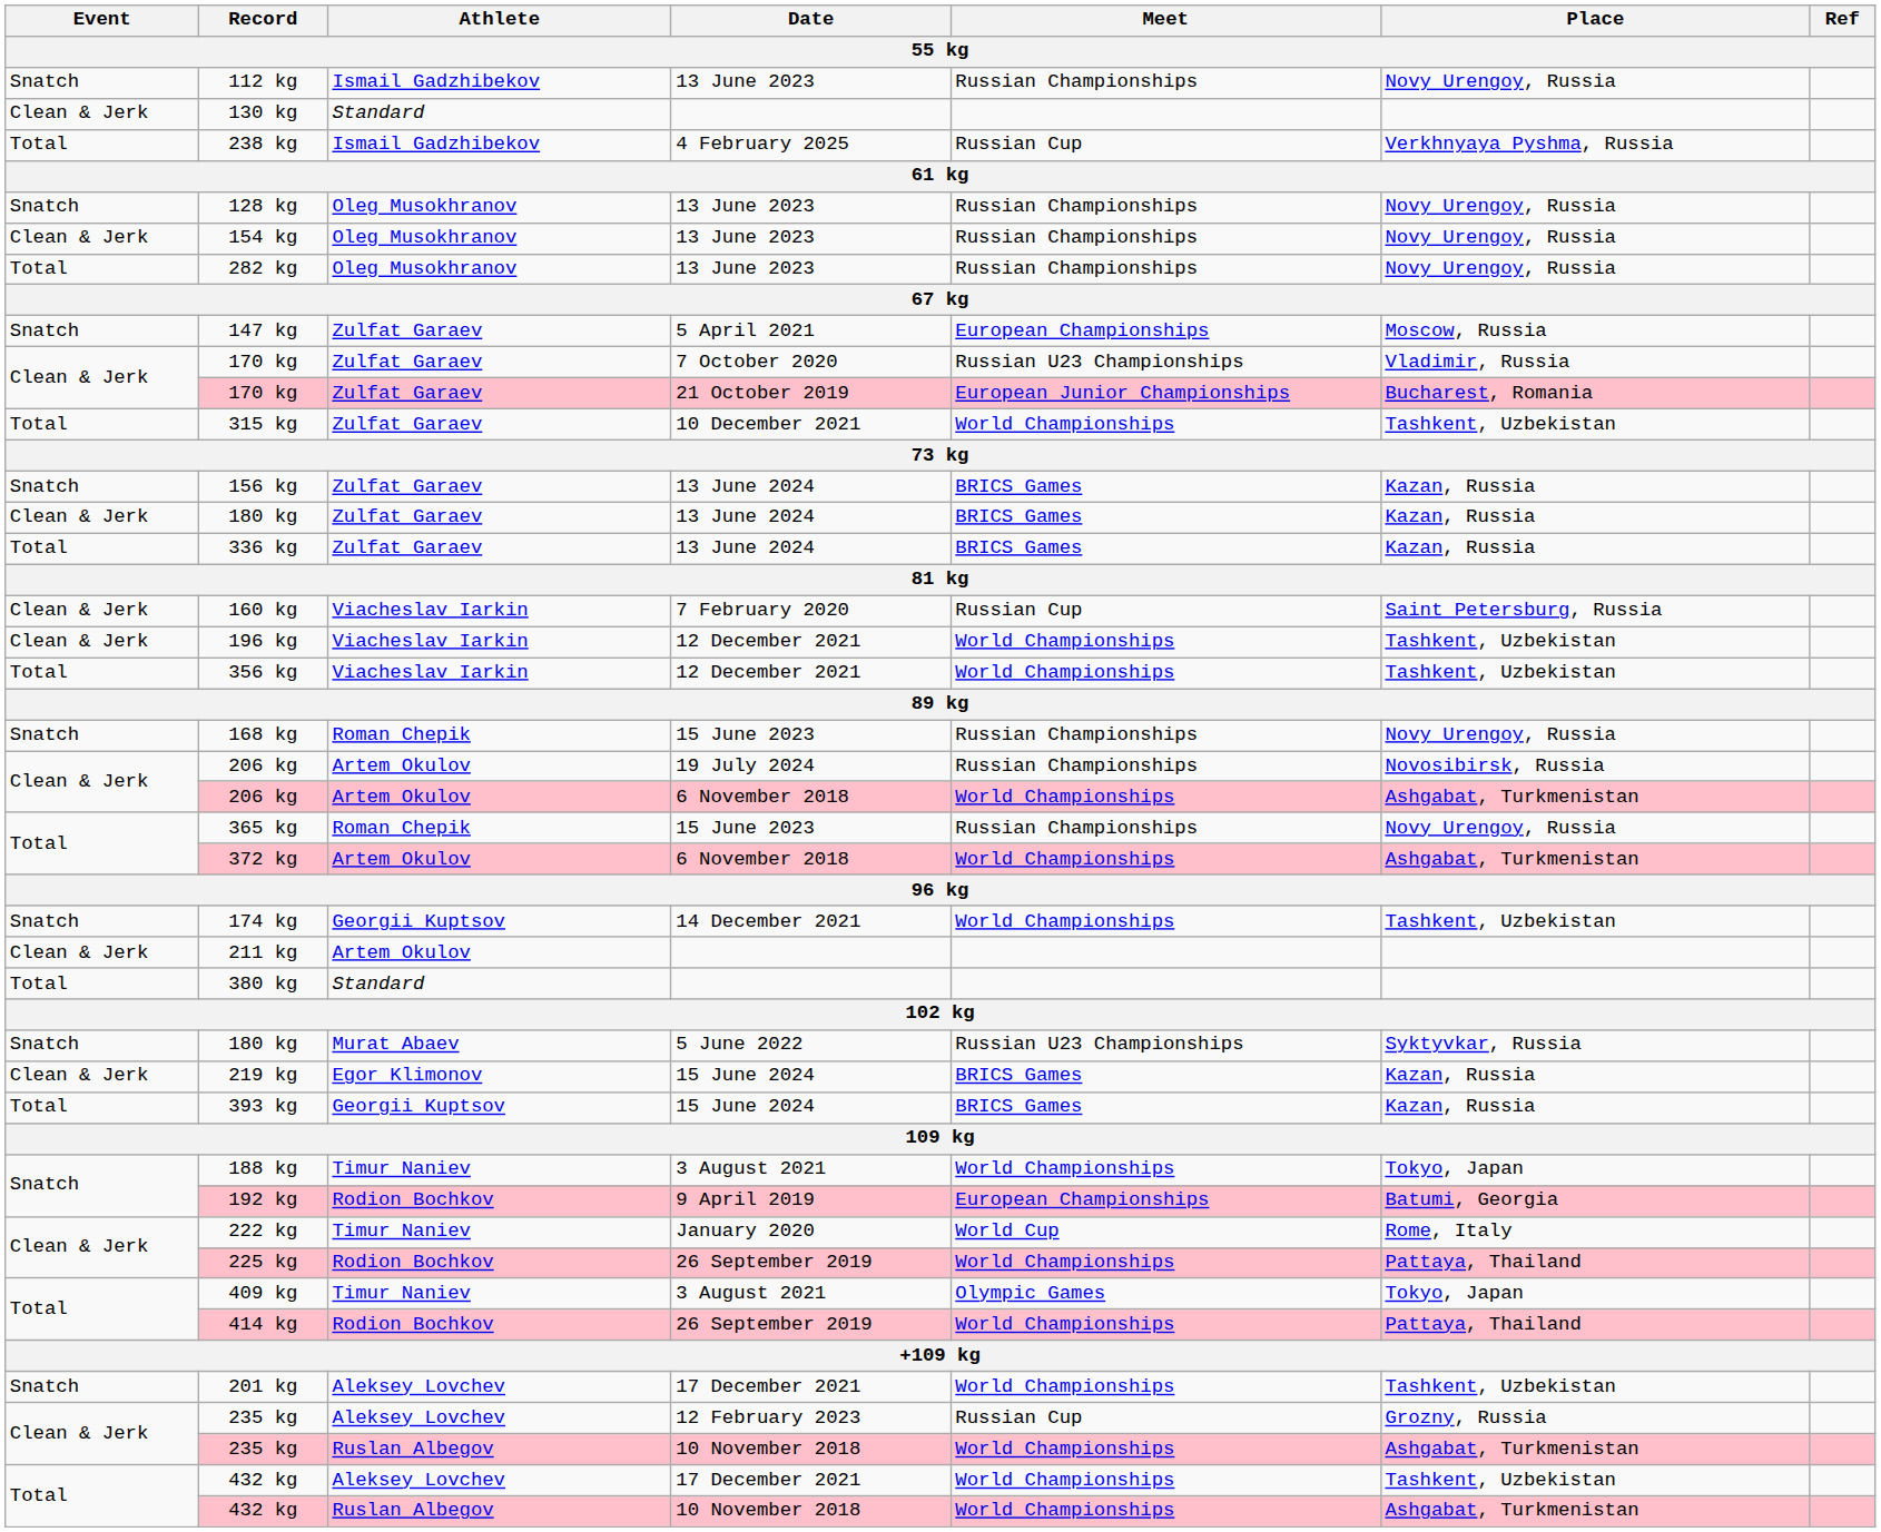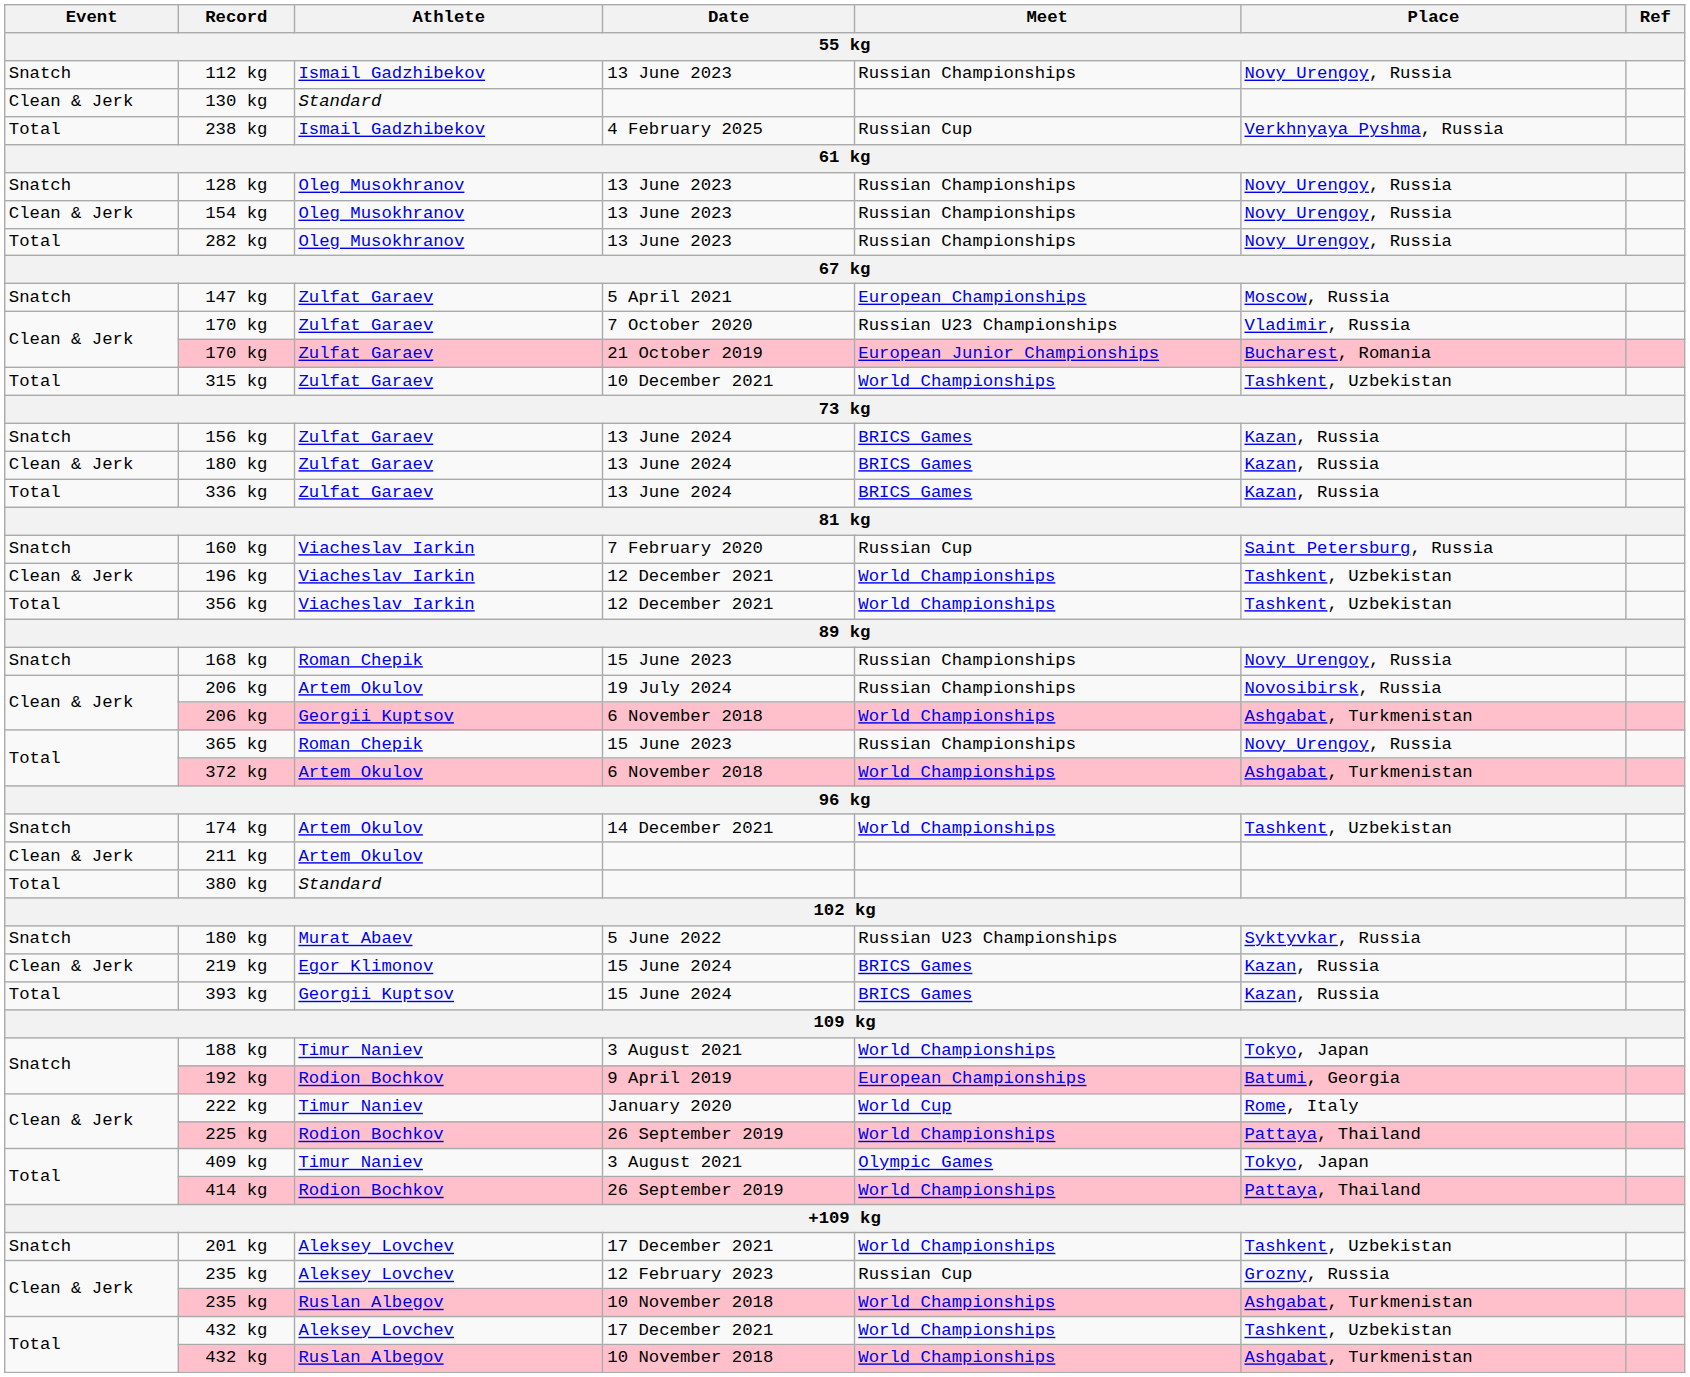160 kg | Event: Clean & Jerk -> Snatch
206 kg / 6 November 2018 | Athlete: Artem Okulov -> Georgii Kuptsov
174 kg | Athlete: Georgii Kuptsov -> Artem Okulov
